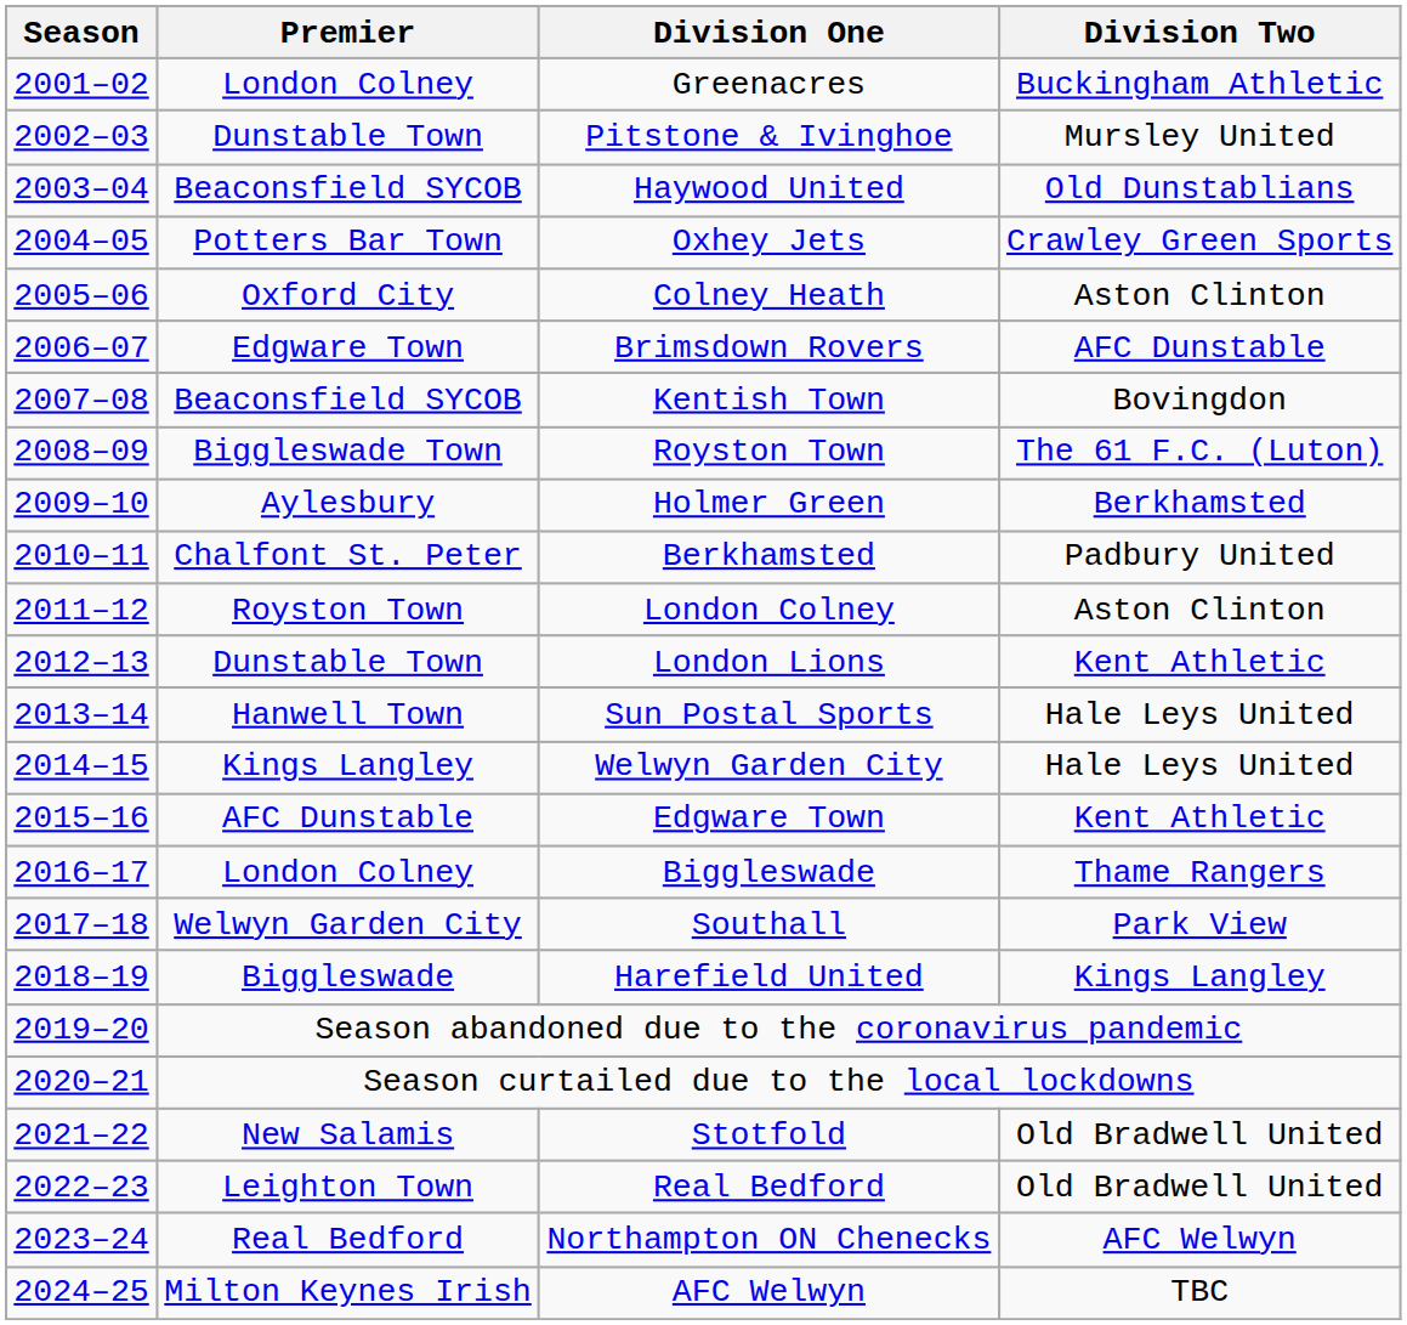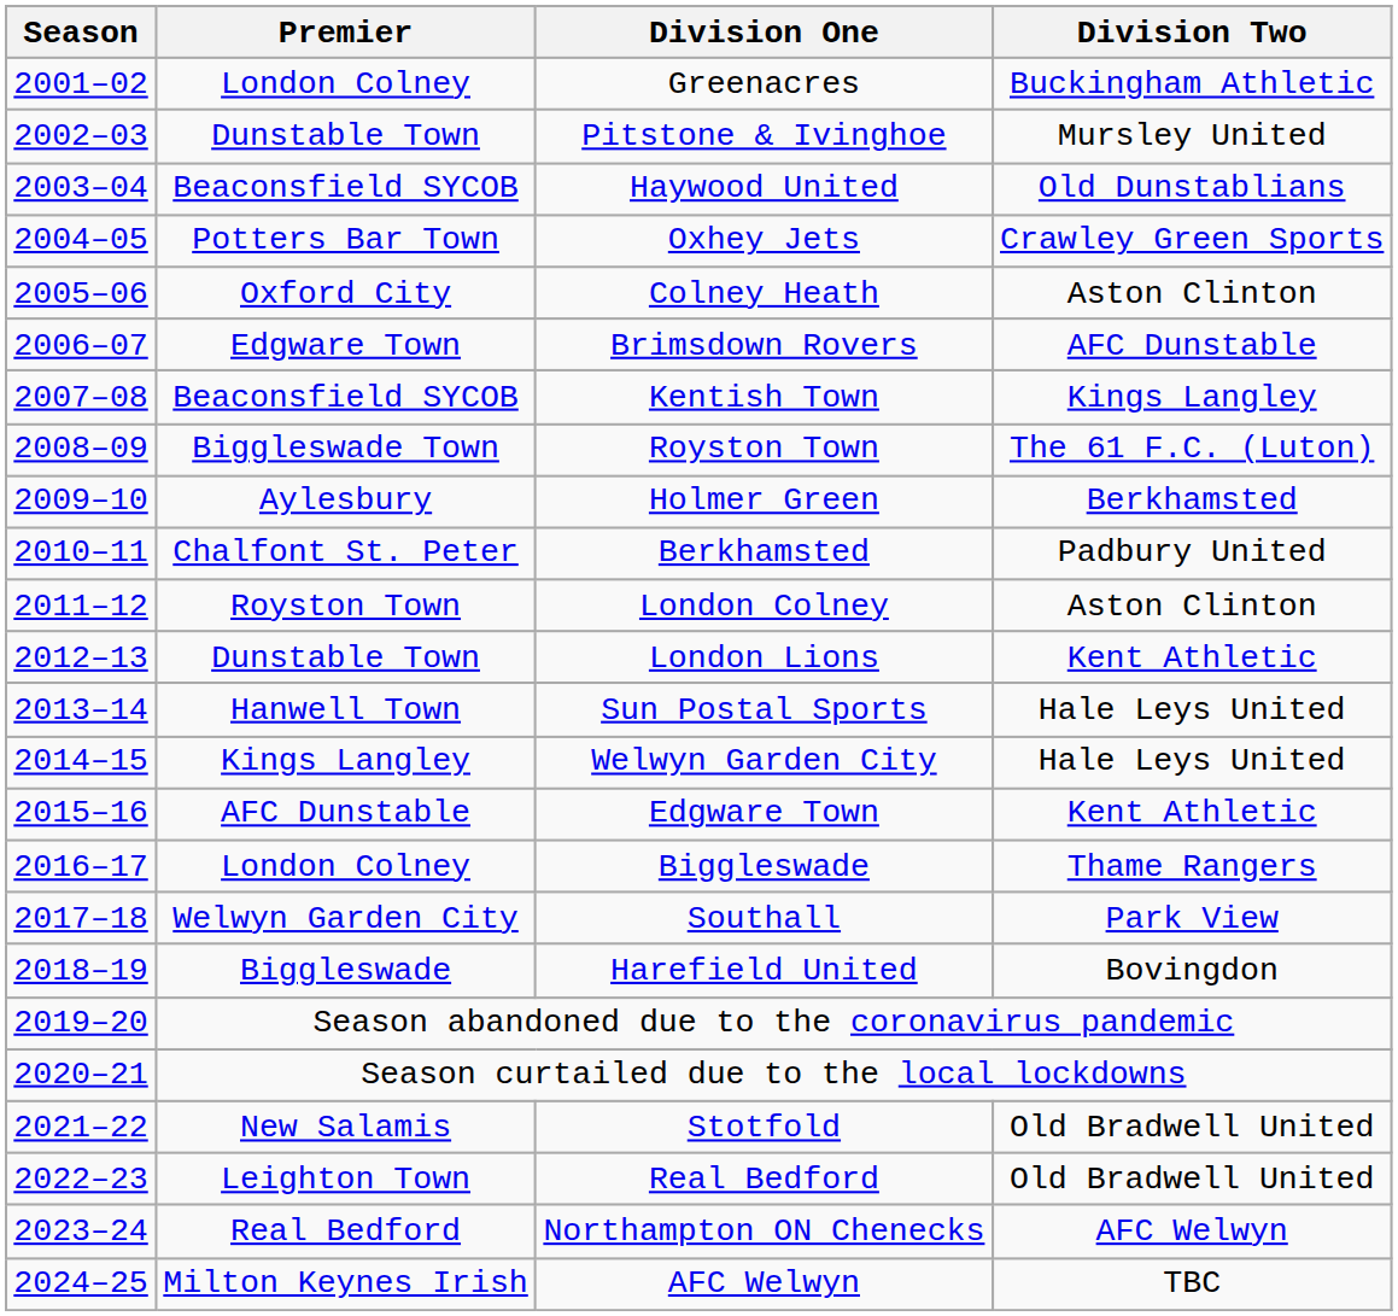Kentish Town | Division Two: Bovingdon -> Kings Langley
Harefield United | Division Two: Kings Langley -> Bovingdon
